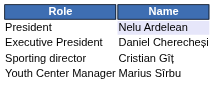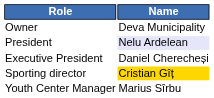+ row: Owner | Deva Municipality
Sporting director | Name: no background -> gold background
